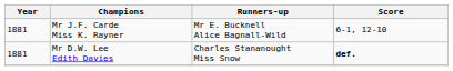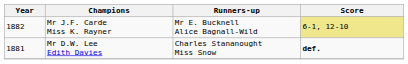Mr J.F. Carde Miss K. Rayner | Year: 1881 -> 1882
Mr J.F. Carde Miss K. Rayner | Score: no background -> khaki background
